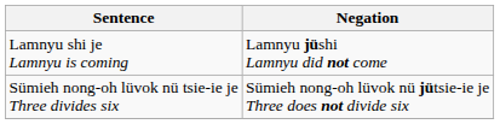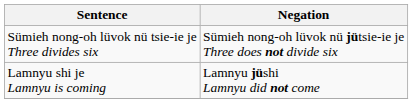rows swapped: Lamnyu shi je Lamnyu is coming <-> Sümieh nong-oh lüvok nü tsie-ie je Three divides six
